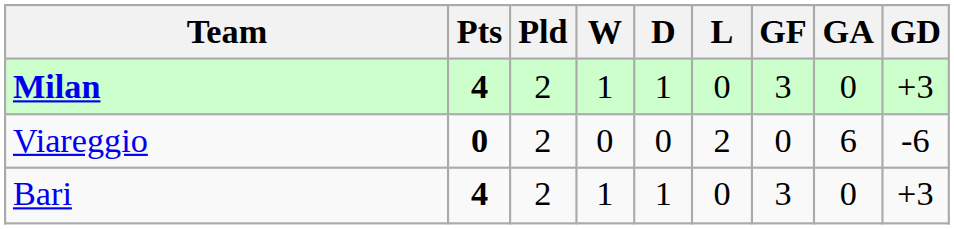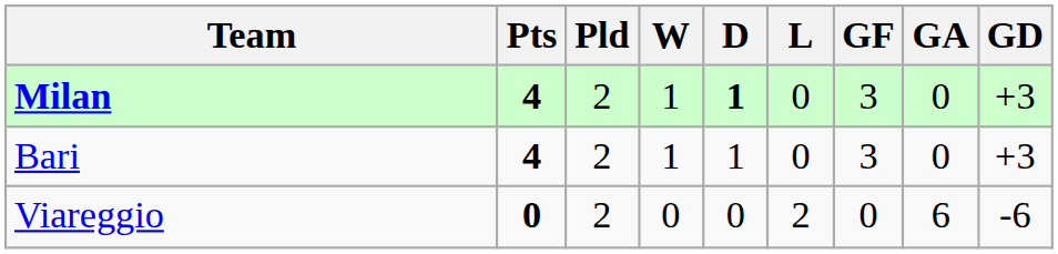Milan | D: normal -> bold
rows swapped: Bari <-> Viareggio
